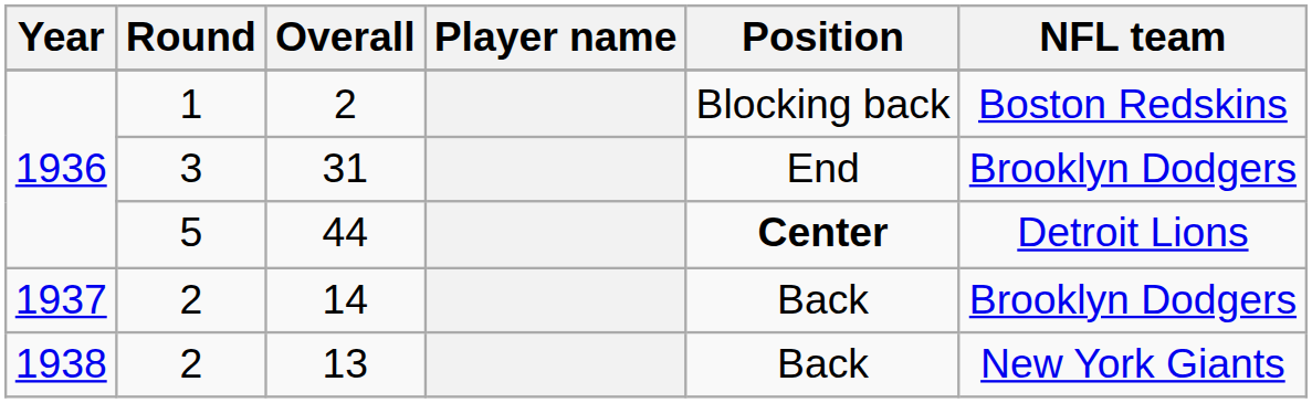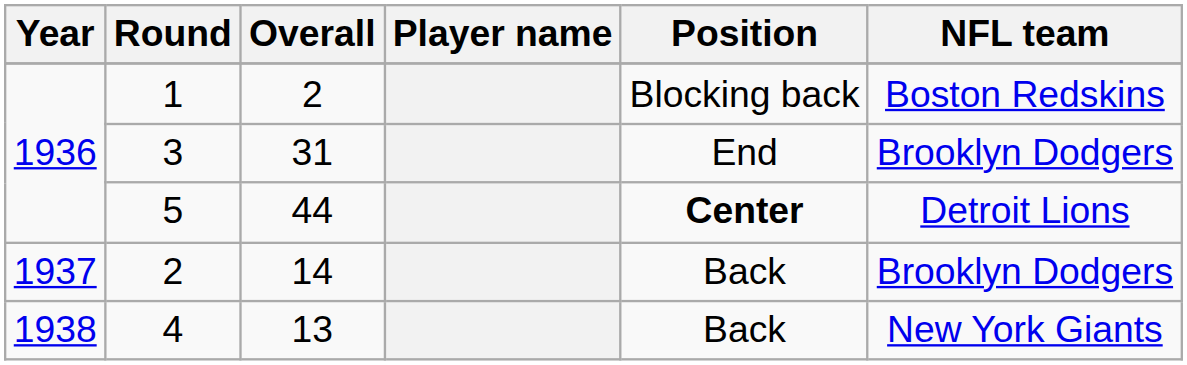13 | Round: 2 -> 4
